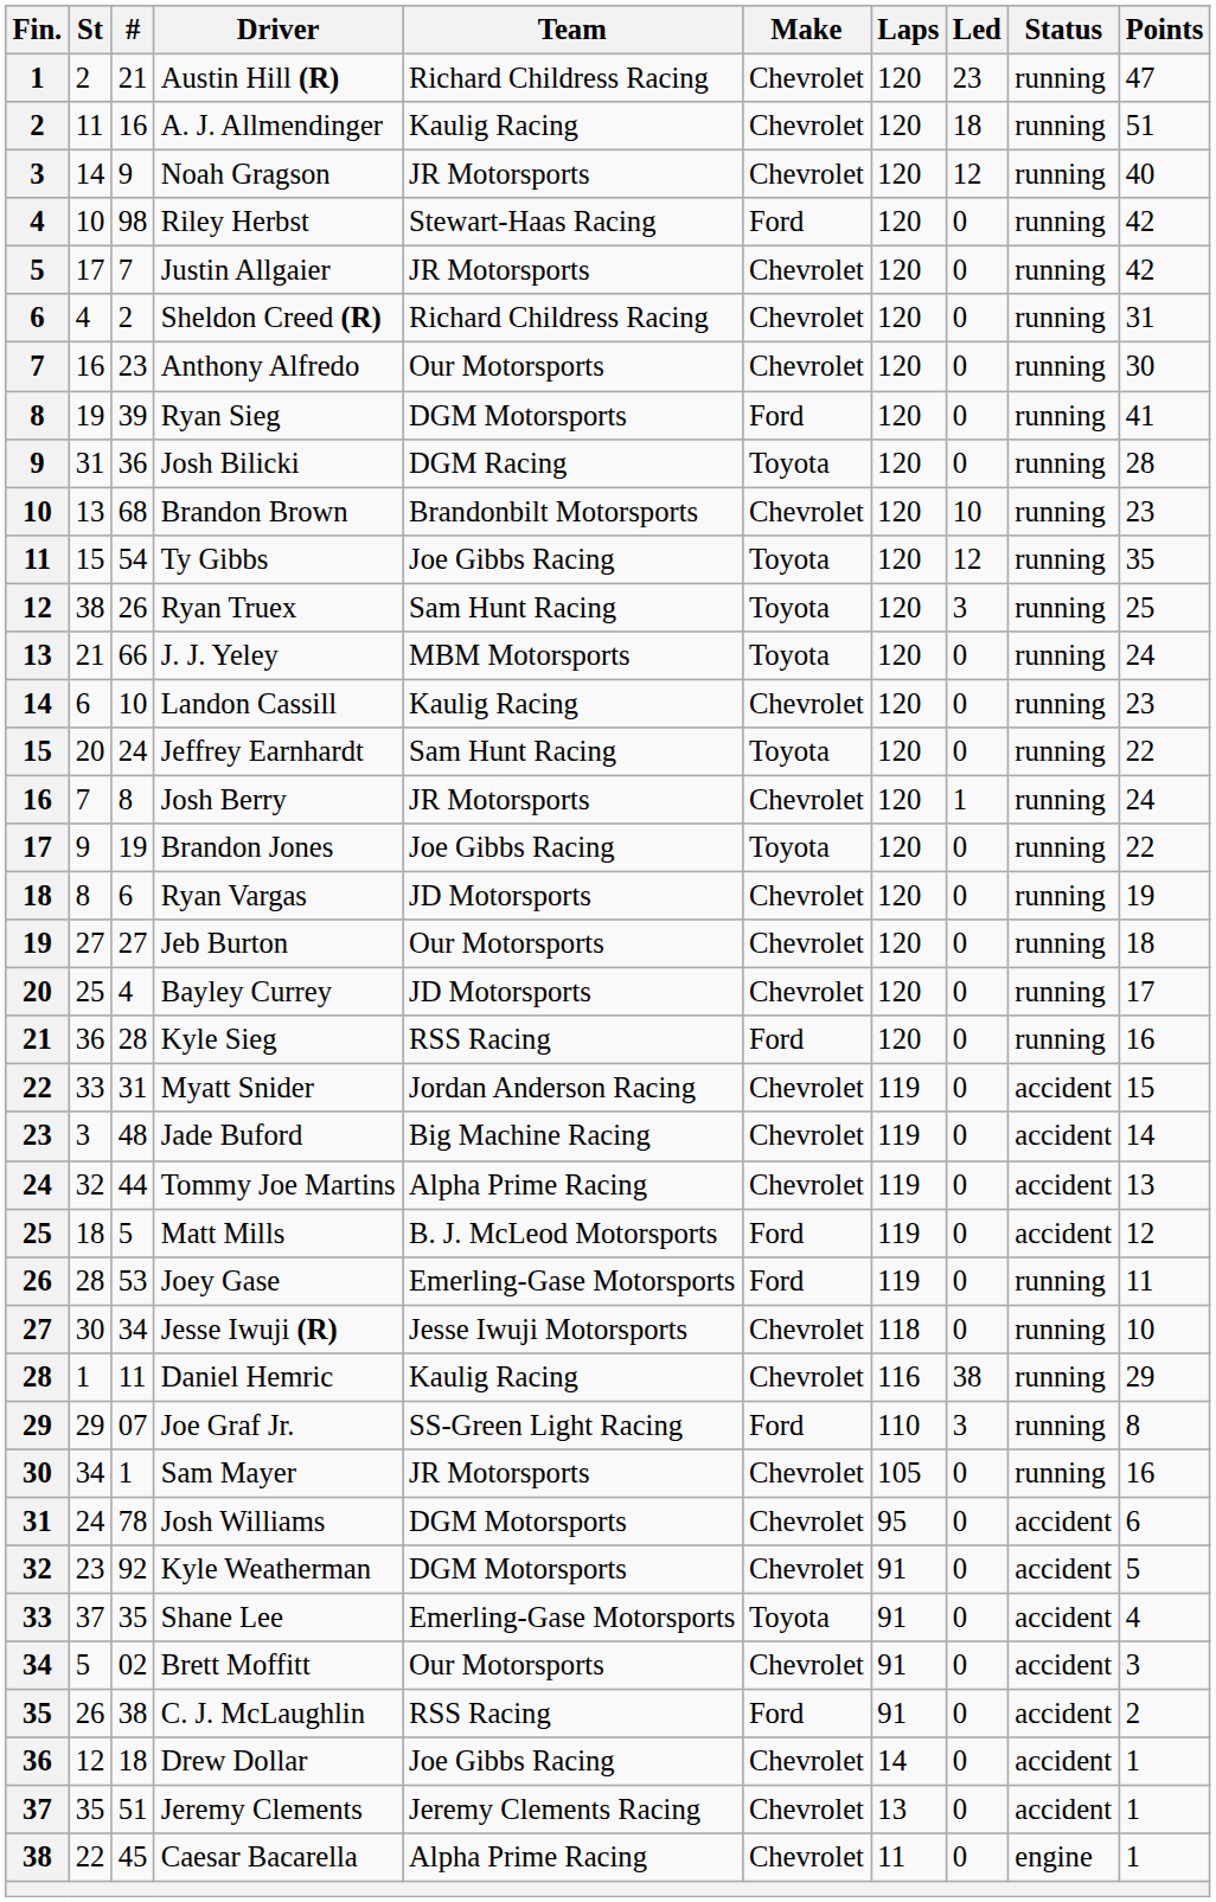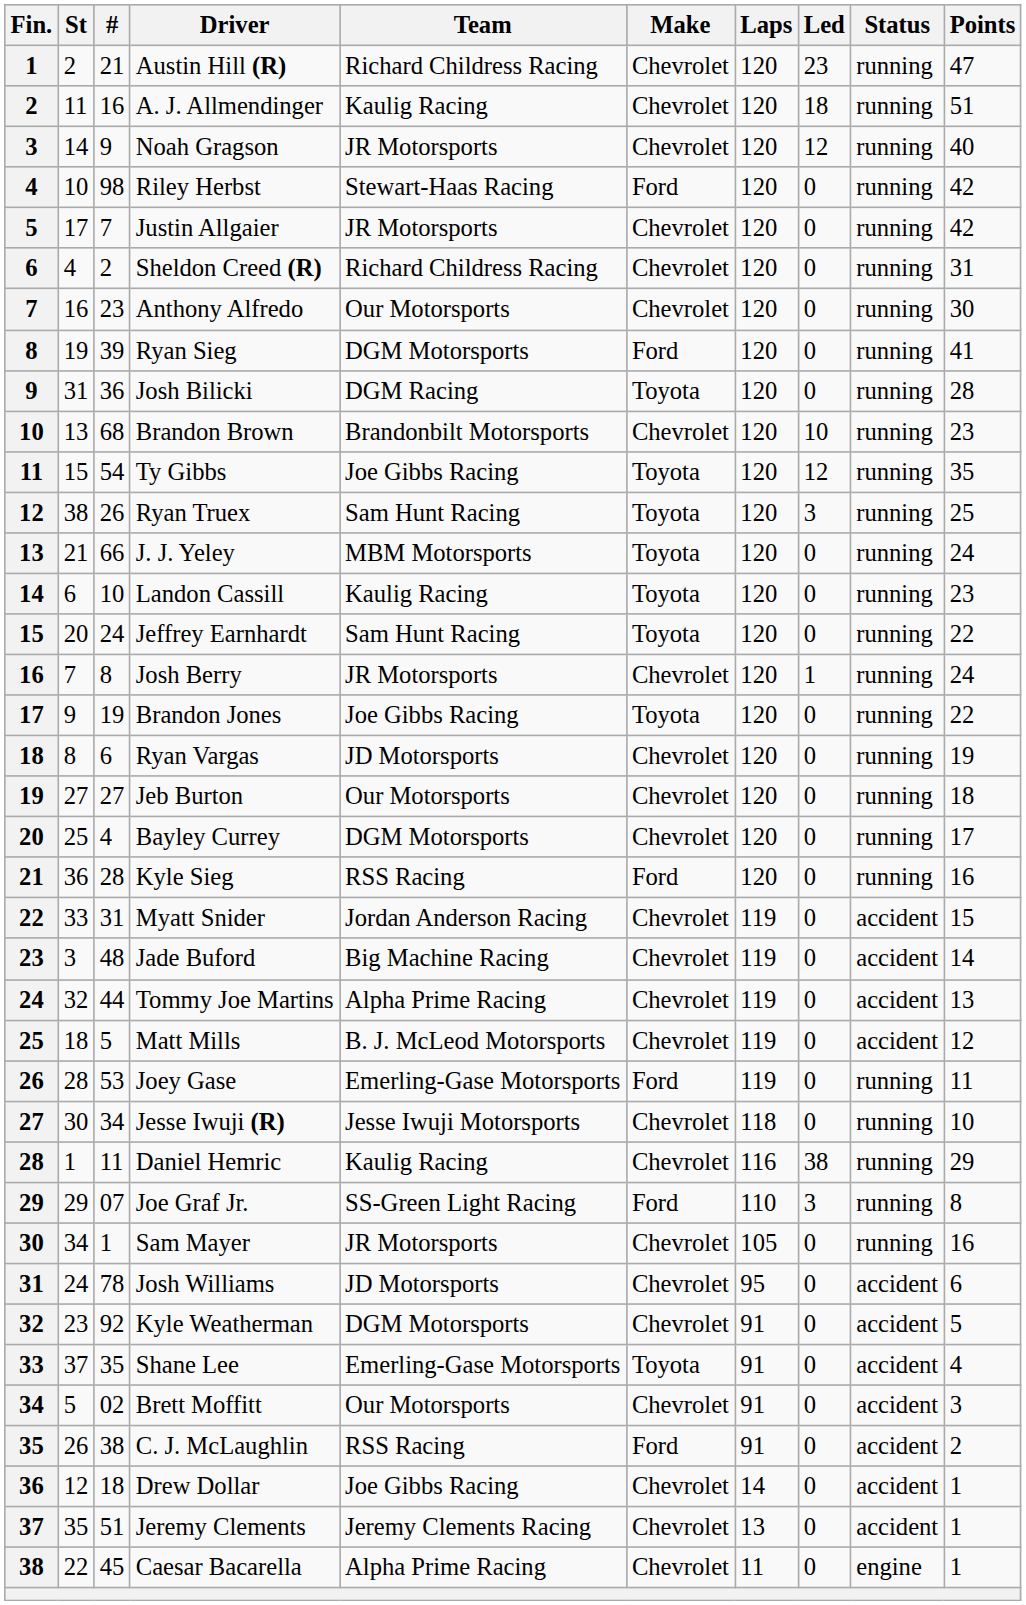Landon Cassill | Make: Chevrolet -> Toyota
Bayley Currey | Team: JD Motorsports -> DGM Motorsports
Matt Mills | Make: Ford -> Chevrolet
Josh Williams | Team: DGM Motorsports -> JD Motorsports
